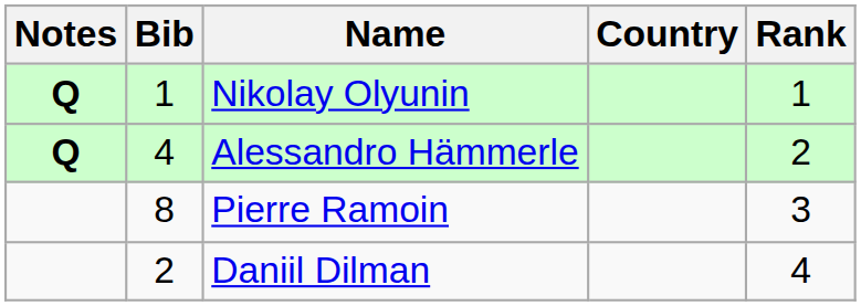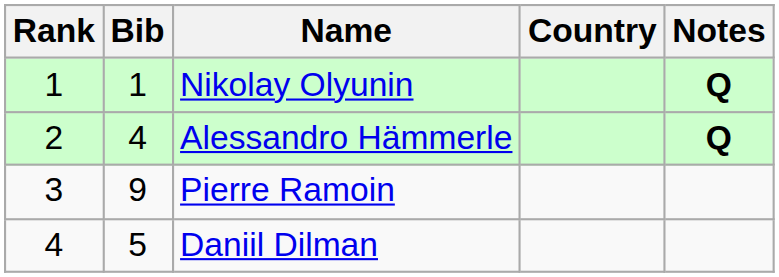columns swapped: Rank <-> Notes
Pierre Ramoin | Bib: 8 -> 9
Daniil Dilman | Bib: 2 -> 5
